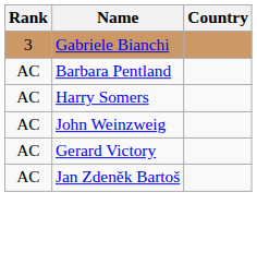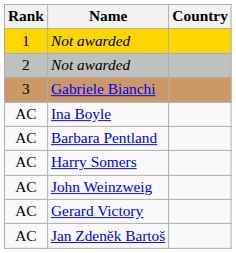+ row: 1 | Not awarded
+ row: 2 | Not awarded
+ row: AC | Ina Boyle
